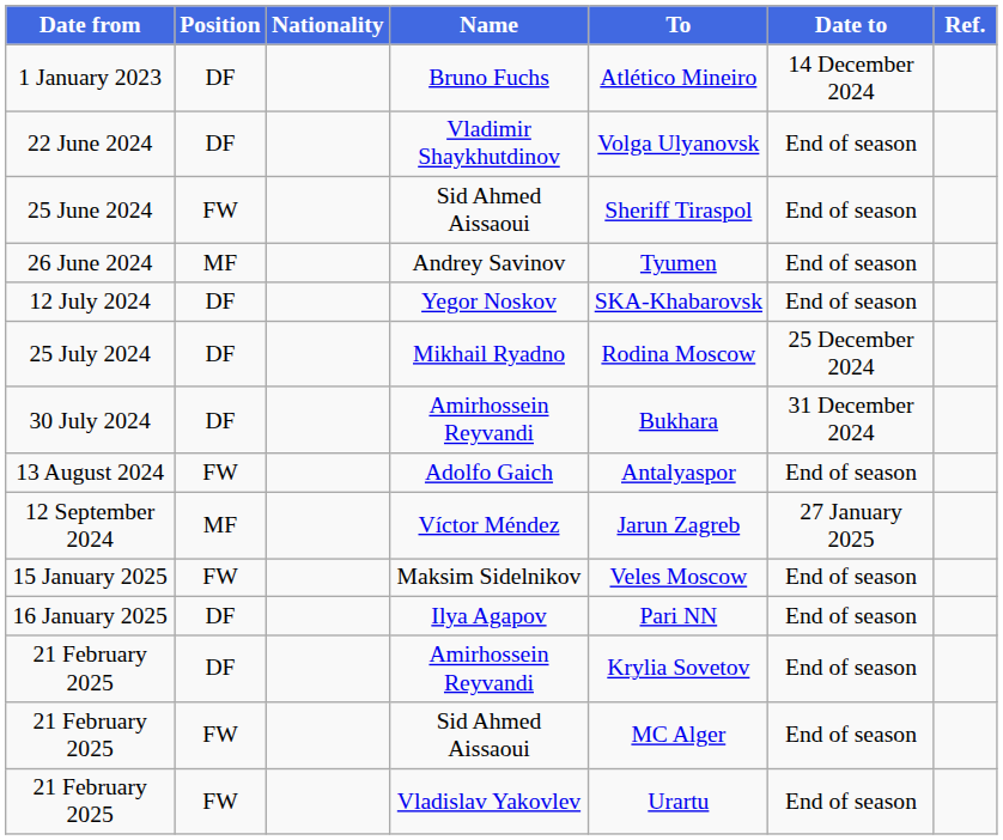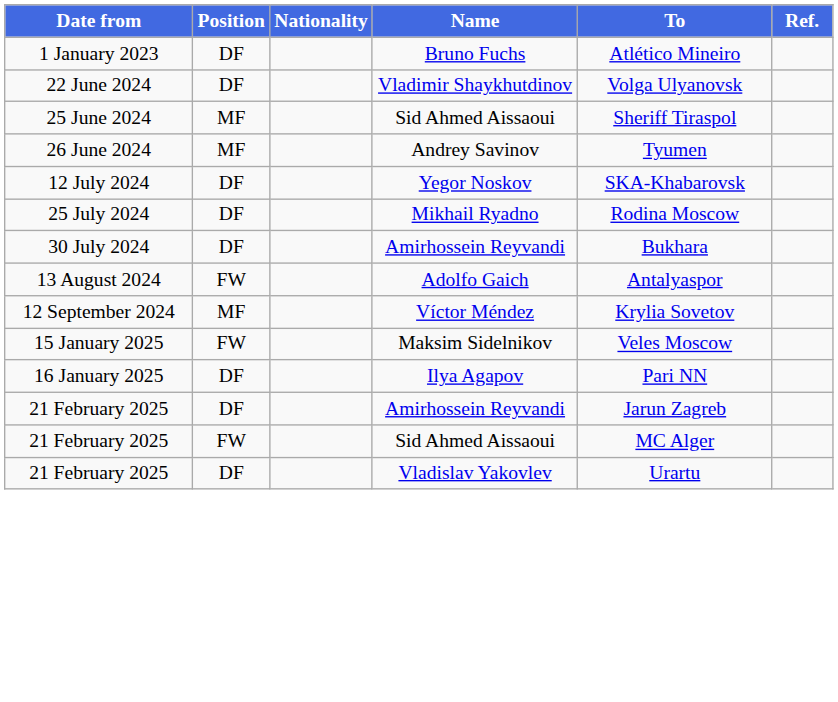- column: Date to | 14 December 2024 | End of season | End of season | End of season | End of season | 25 December 2024 | 31 December 2024 | End of season | 27 January 2025 | End of season | End of season | End of season | End of season | End of season
25 June 2024 | Position: FW -> MF
12 September 2024 | To: Jarun Zagreb -> Krylia Sovetov
21 February 2025 / Amirhossein Reyvandi | To: Krylia Sovetov -> Jarun Zagreb
21 February 2025 / Vladislav Yakovlev | Position: FW -> DF
